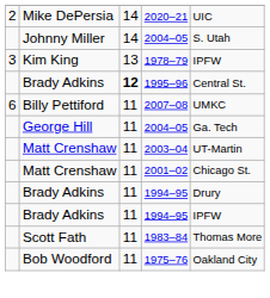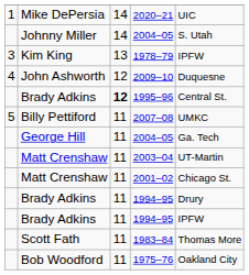2020–21 | column 1: 2 -> 1
+ row: 4 | John Ashworth | 12 | 2009–10 | Duquesne
2007–08 | column 1: 6 -> 5
